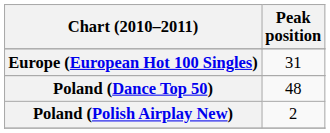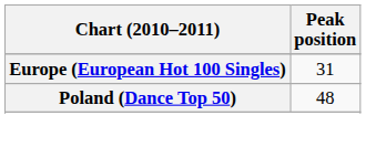- row: Poland (Polish Airplay New) | 2
